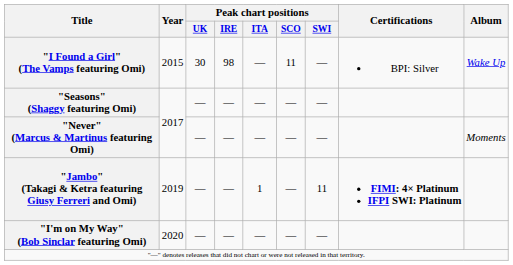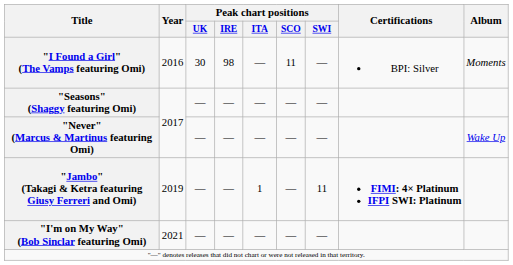"I Found a Girl" (The Vamps featuring Omi) | Year: 2015 -> 2016
"I Found a Girl" (The Vamps featuring Omi) | Album: Wake Up -> Moments
"Never" (Marcus & Martinus featuring Omi) | Album: Moments -> Wake Up
"I'm on My Way" (Bob Sinclar featuring Omi) | Year: 2020 -> 2021
